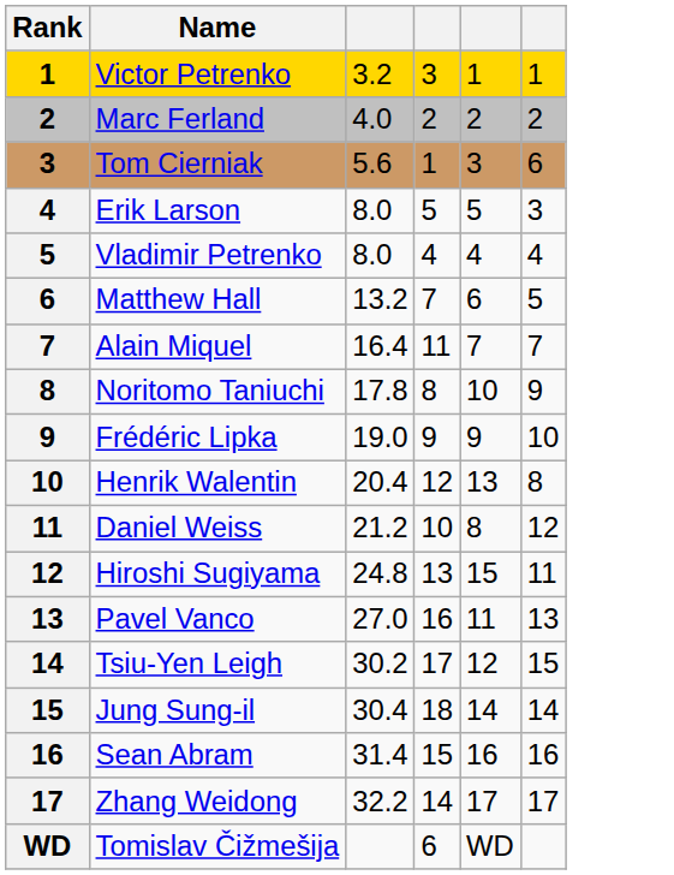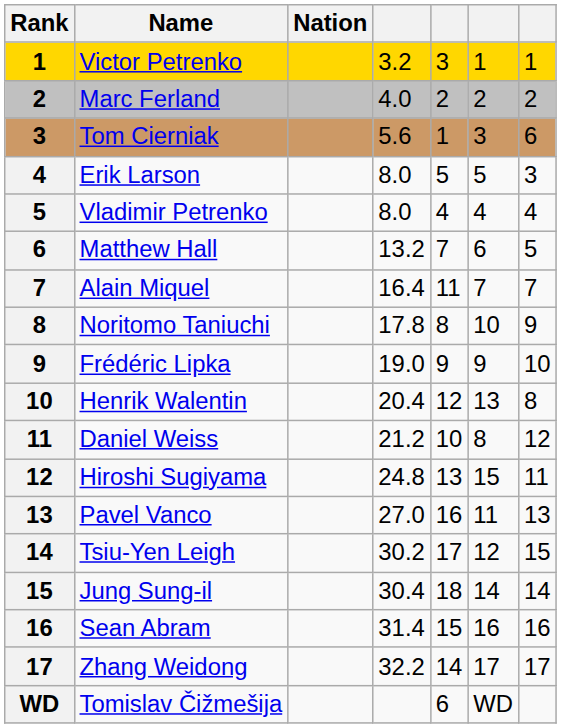+ column: Nation
